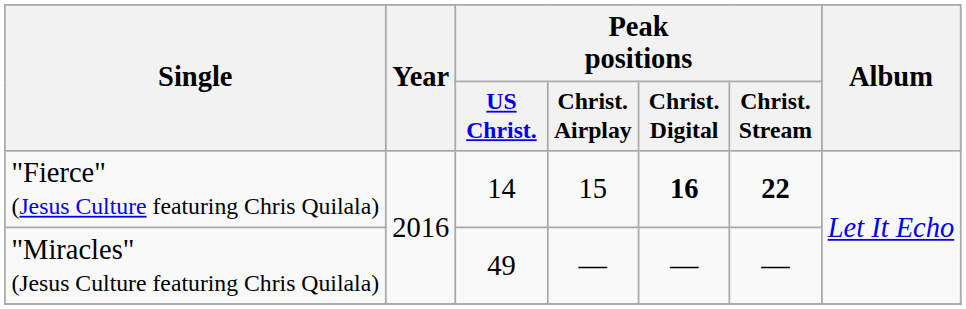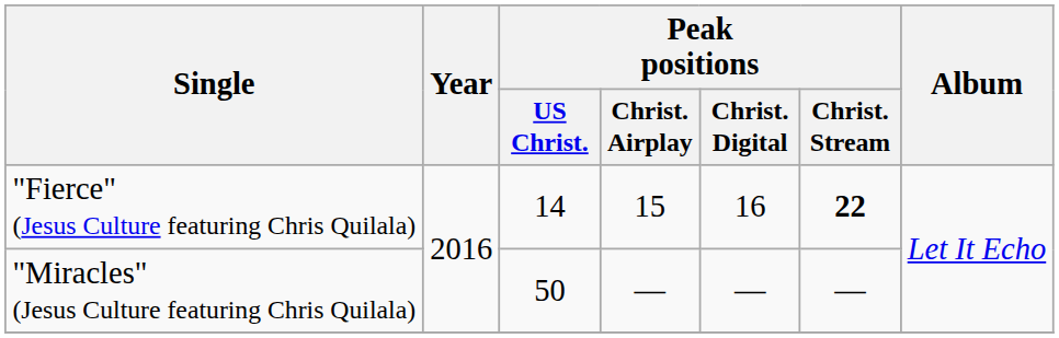"Fierce" (Jesus Culture featuring Chris Quilala) | Peak positions / Christ. Digital: bold -> normal
"Miracles" (Jesus Culture featuring Chris Quilala) | Peak positions / US Christ.: 49 -> 50
